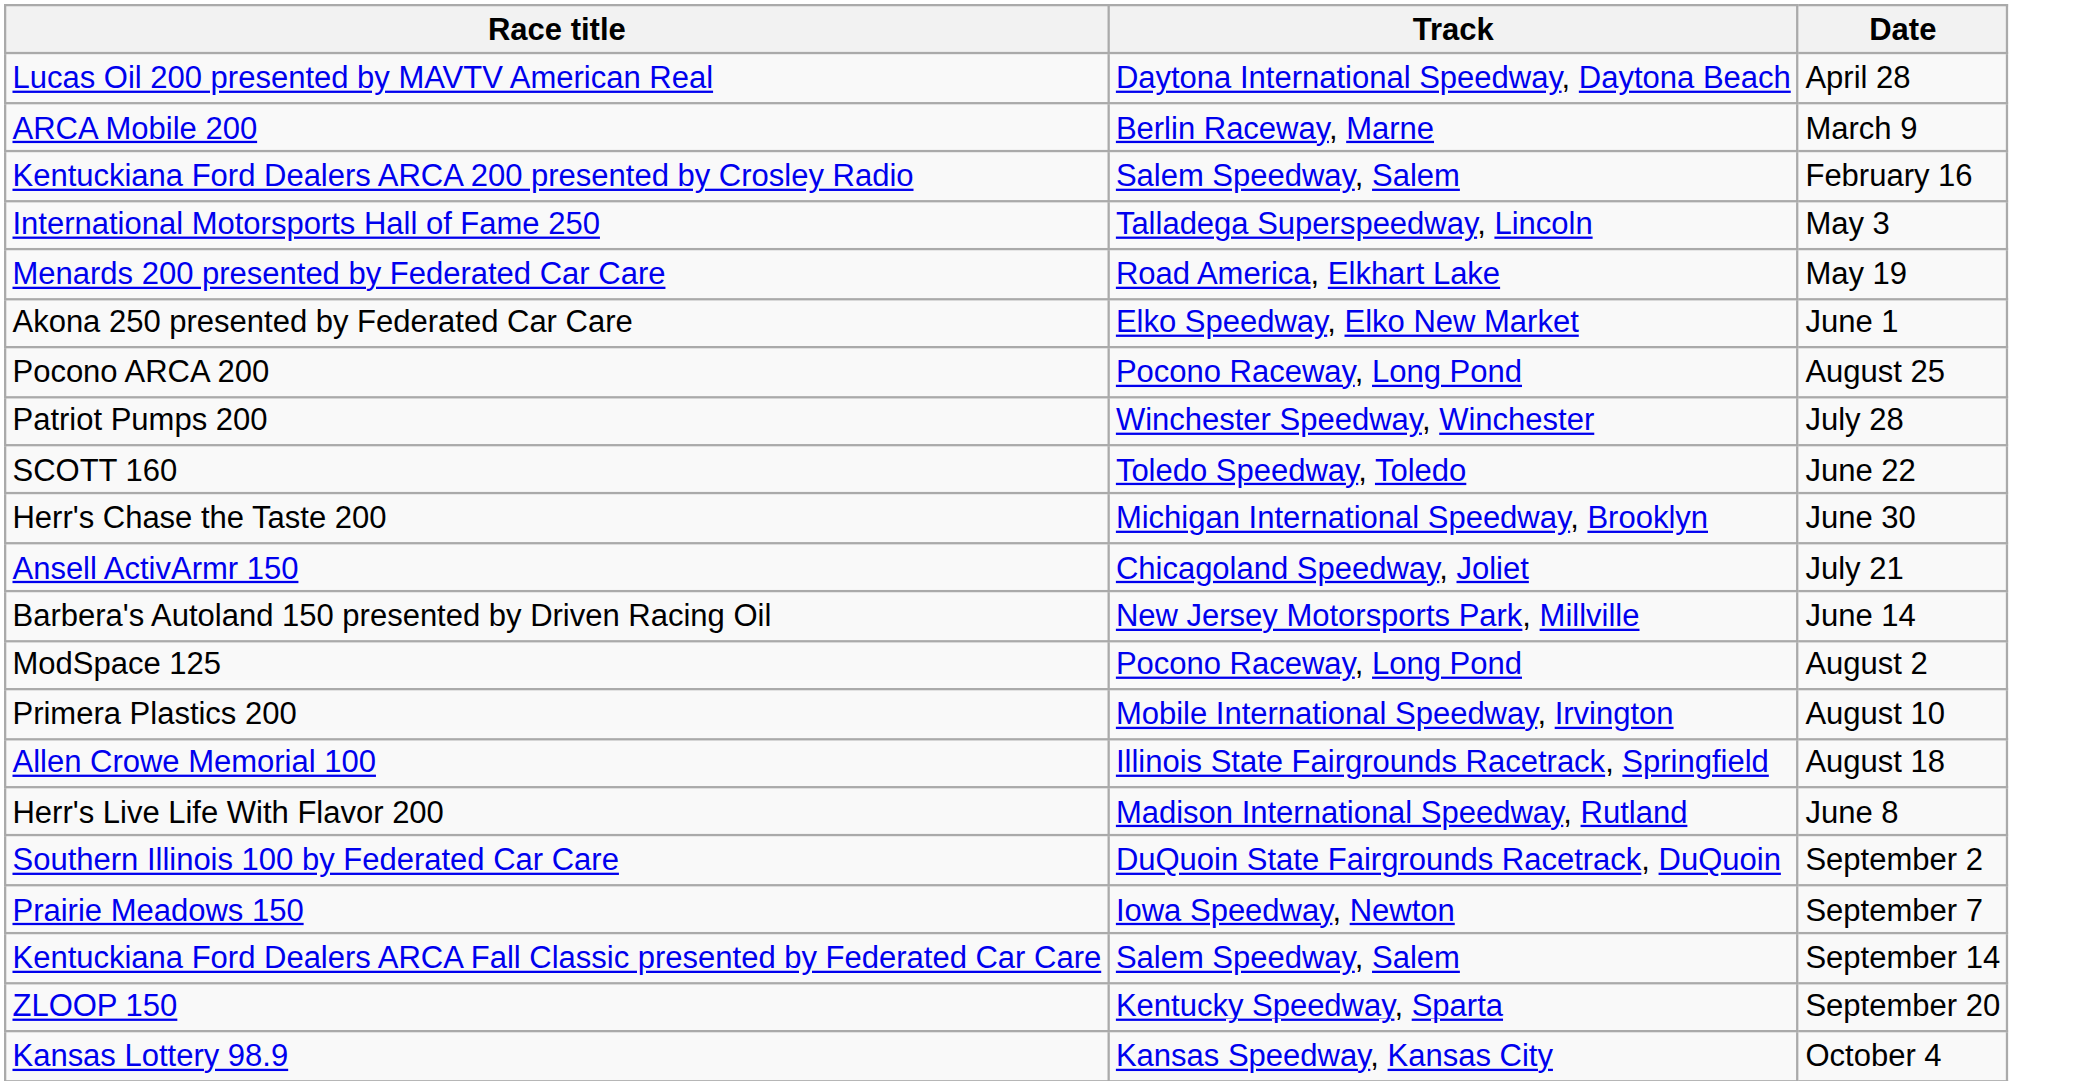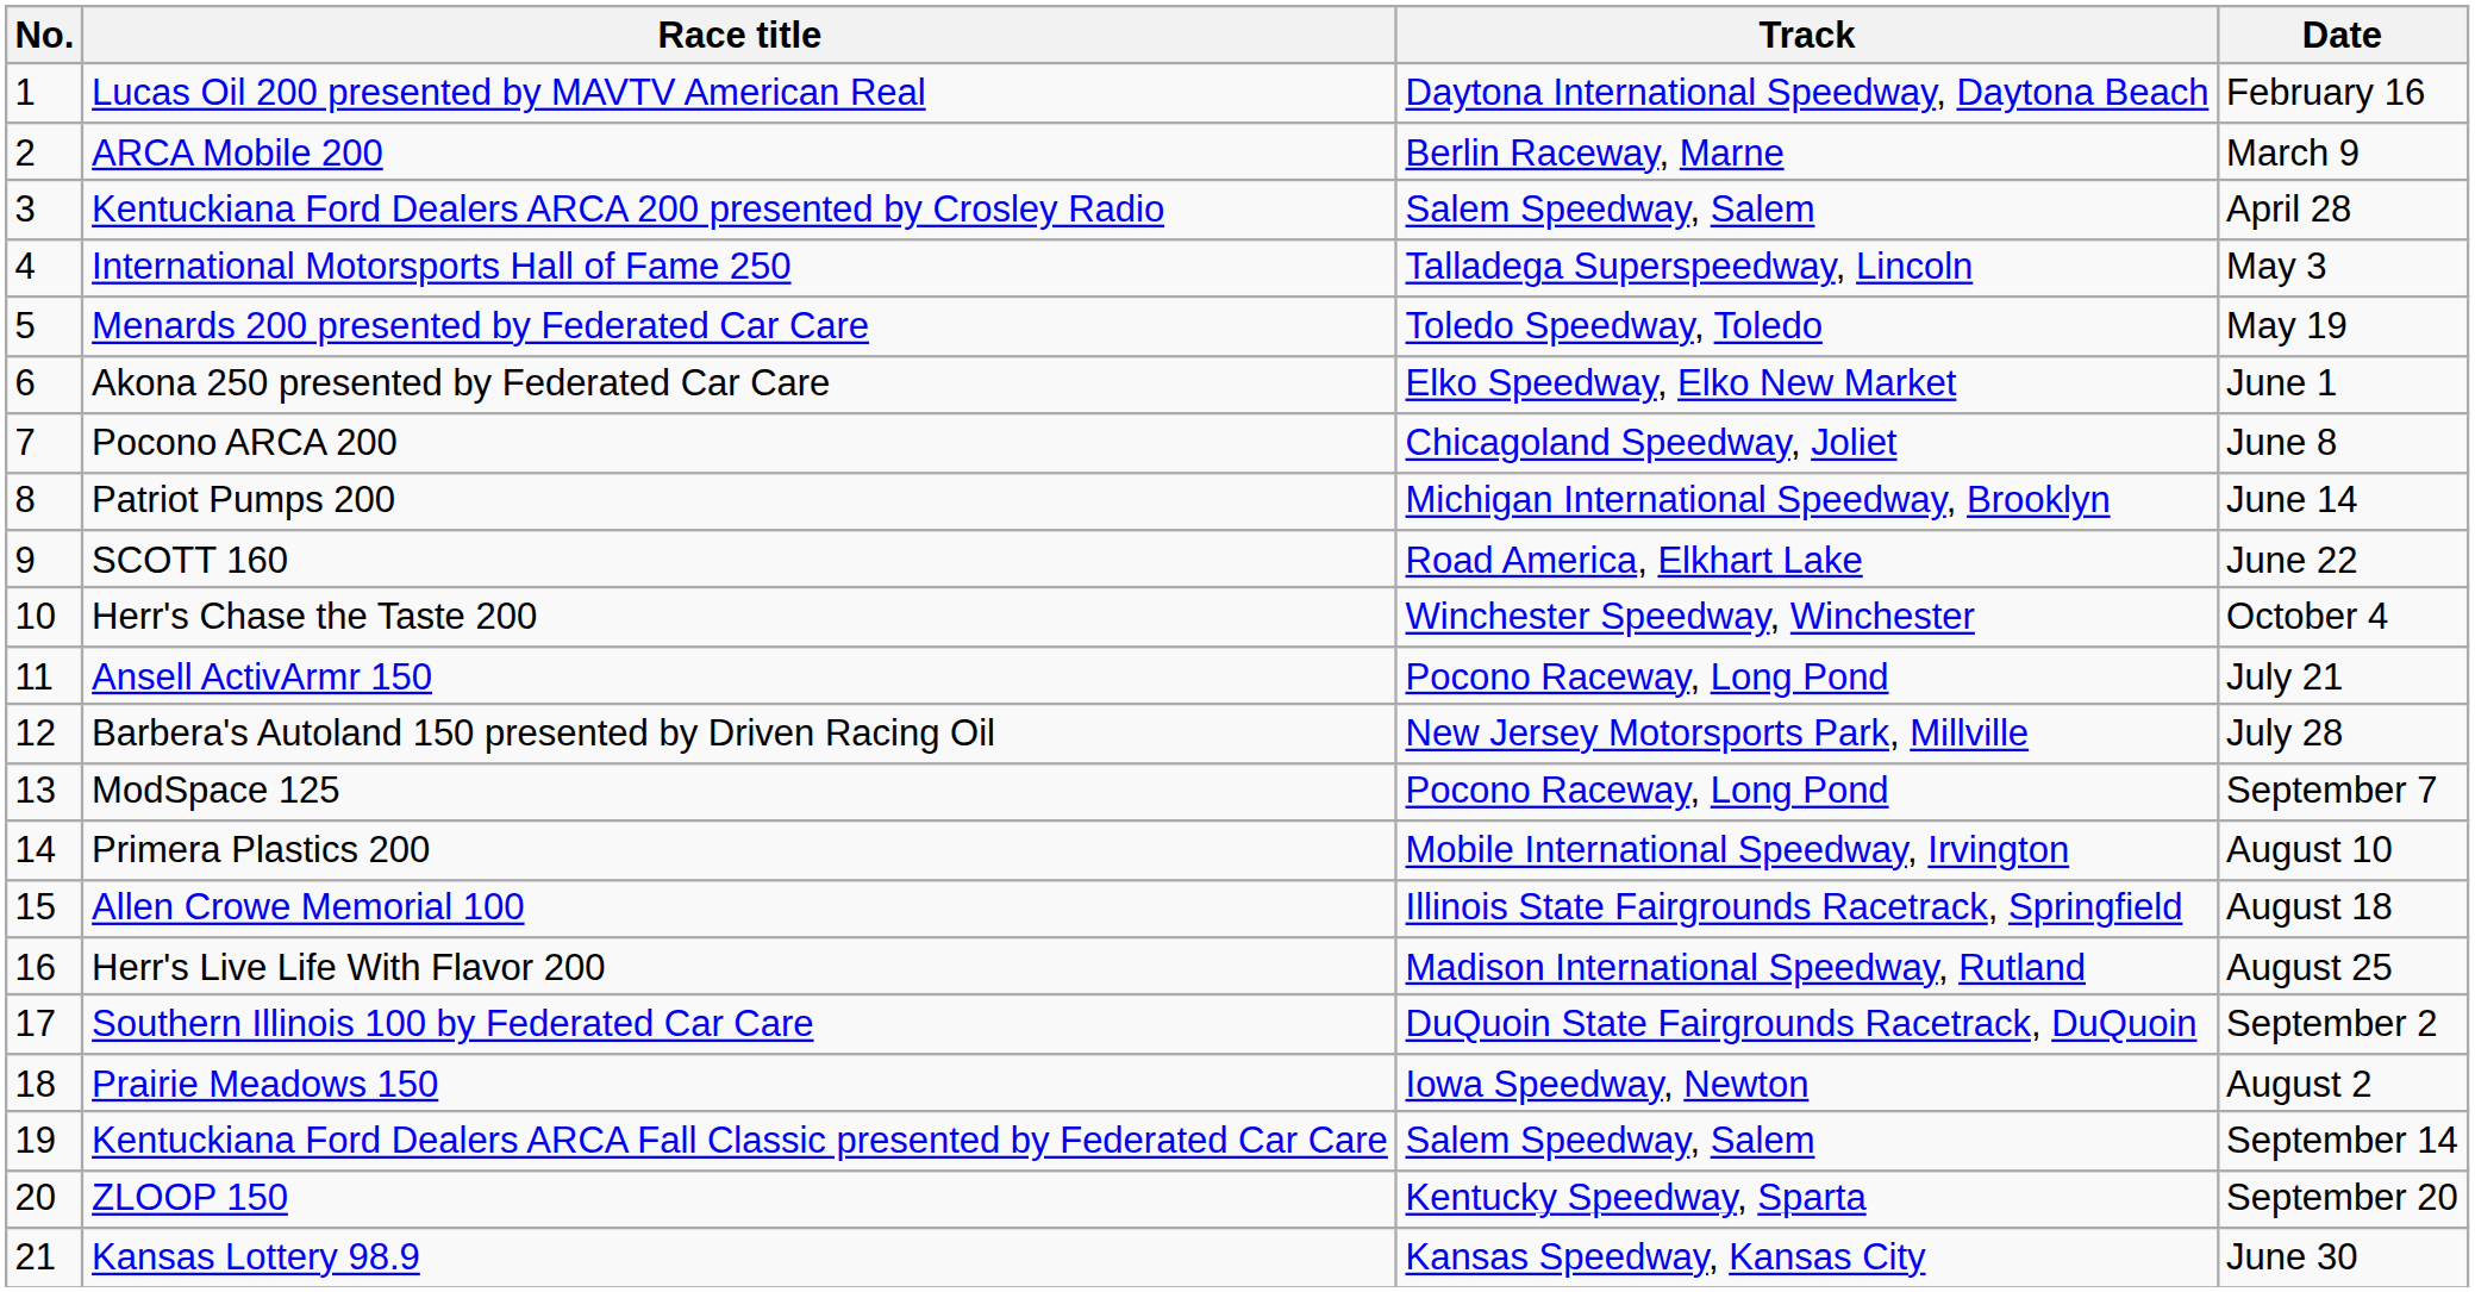+ column: No. | 1 | 2 | 3 | 4 | 5 | 6 | 7 | 8 | 9 | 10 | 11 | 12 | 13 | 14 | 15 | 16 | 17 | 18 | 19 | 20 | 21
Lucas Oil 200 presented by MAVTV American Real | Date: April 28 -> February 16
Kentuckiana Ford Dealers ARCA 200 presented by Crosley Radio | Date: February 16 -> April 28
Menards 200 presented by Federated Car Care | Track: Road America, Elkhart Lake -> Toledo Speedway, Toledo
Pocono ARCA 200 | Track: Pocono Raceway, Long Pond -> Chicagoland Speedway, Joliet
Pocono ARCA 200 | Date: August 25 -> June 8
Patriot Pumps 200 | Track: Winchester Speedway, Winchester -> Michigan International Speedway, Brooklyn
Patriot Pumps 200 | Date: July 28 -> June 14
SCOTT 160 | Track: Toledo Speedway, Toledo -> Road America, Elkhart Lake
Herr's Chase the Taste 200 | Track: Michigan International Speedway, Brooklyn -> Winchester Speedway, Winchester
Herr's Chase the Taste 200 | Date: June 30 -> October 4
Ansell ActivArmr 150 | Track: Chicagoland Speedway, Joliet -> Pocono Raceway, Long Pond
Barbera's Autoland 150 presented by Driven Racing Oil | Date: June 14 -> July 28
ModSpace 125 | Date: August 2 -> September 7
Herr's Live Life With Flavor 200 | Date: June 8 -> August 25
Prairie Meadows 150 | Date: September 7 -> August 2
Kansas Lottery 98.9 | Date: October 4 -> June 30
